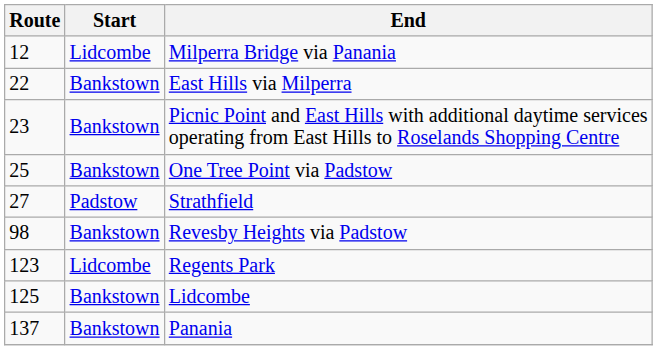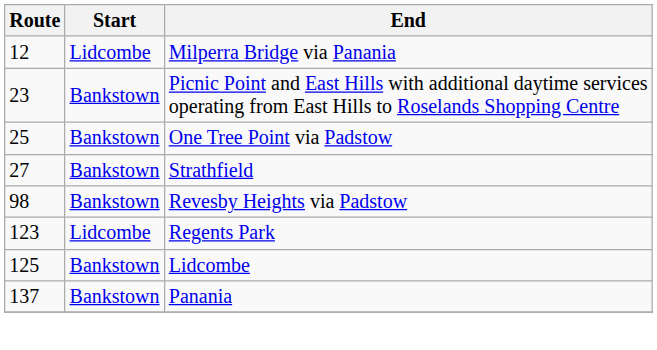- row: 22 | Bankstown | East Hills via Milperra
Strathfield | Start: Padstow -> Bankstown
